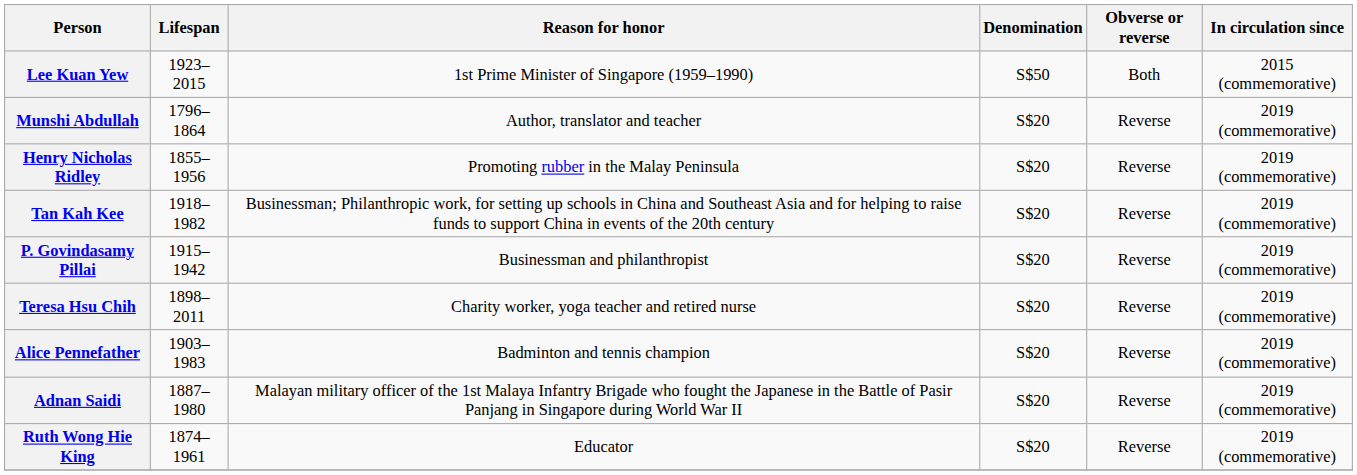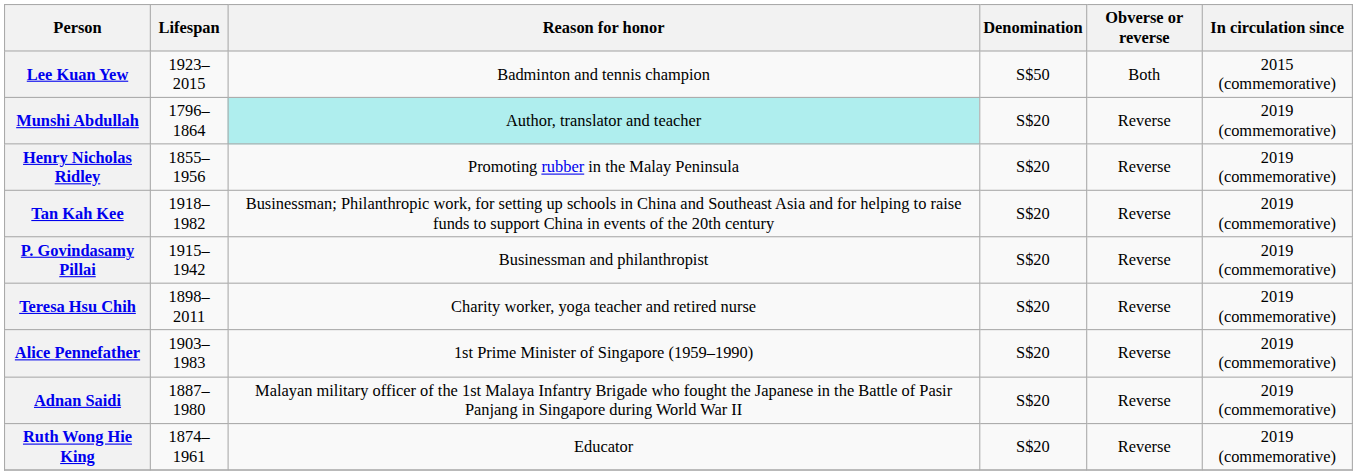Lee Kuan Yew | Reason for honor: 1st Prime Minister of Singapore (1959–1990) -> Badminton and tennis champion
Munshi Abdullah | Reason for honor: no background -> paleturquoise background
Alice Pennefather | Reason for honor: Badminton and tennis champion -> 1st Prime Minister of Singapore (1959–1990)
